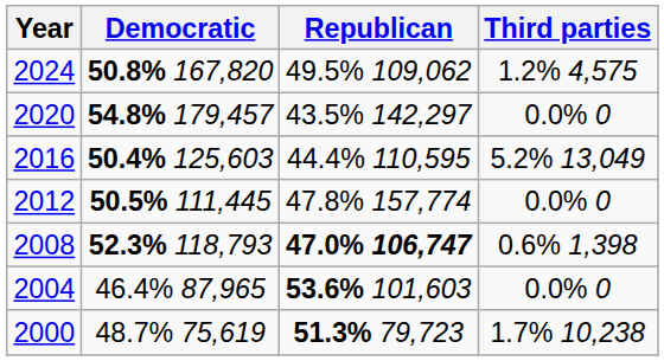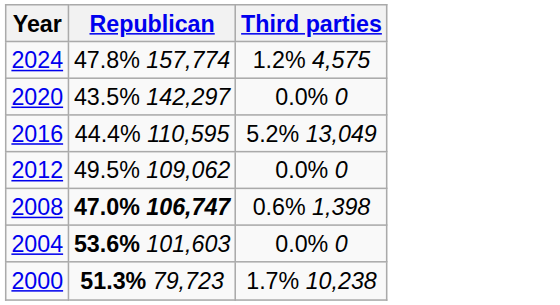- column: Democratic | 50.8% 167,820 | 54.8% 179,457 | 50.4% 125,603 | 50.5% 111,445 | 52.3% 118,793 | 46.4% 87,965 | 48.7% 75,619
2024 | Republican: 49.5% 109,062 -> 47.8% 157,774
2012 | Republican: 47.8% 157,774 -> 49.5% 109,062
